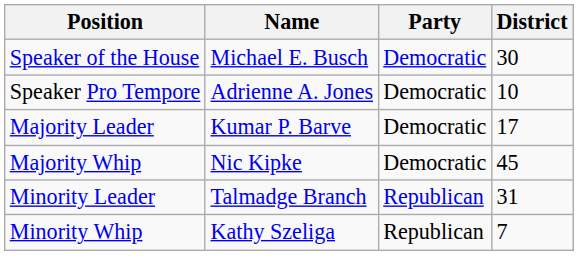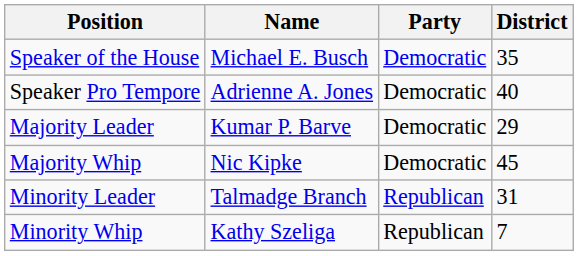Speaker of the House | District: 30 -> 35
Speaker Pro Tempore | District: 10 -> 40
Majority Leader | District: 17 -> 29
